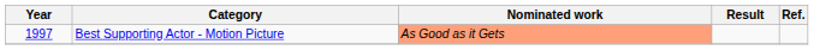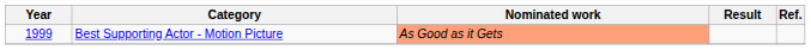Best Supporting Actor - Motion Picture | Year: 1997 -> 1999
